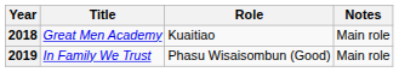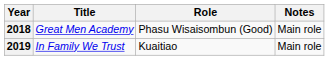2018 | Role: Kuaitiao -> Phasu Wisaisombun (Good)
2019 | Role: Phasu Wisaisombun (Good) -> Kuaitiao
